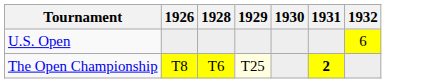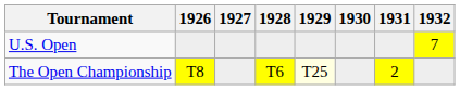+ column: 1927
U.S. Open | 1932: 6 -> 7
The Open Championship | 1931: bold -> normal
